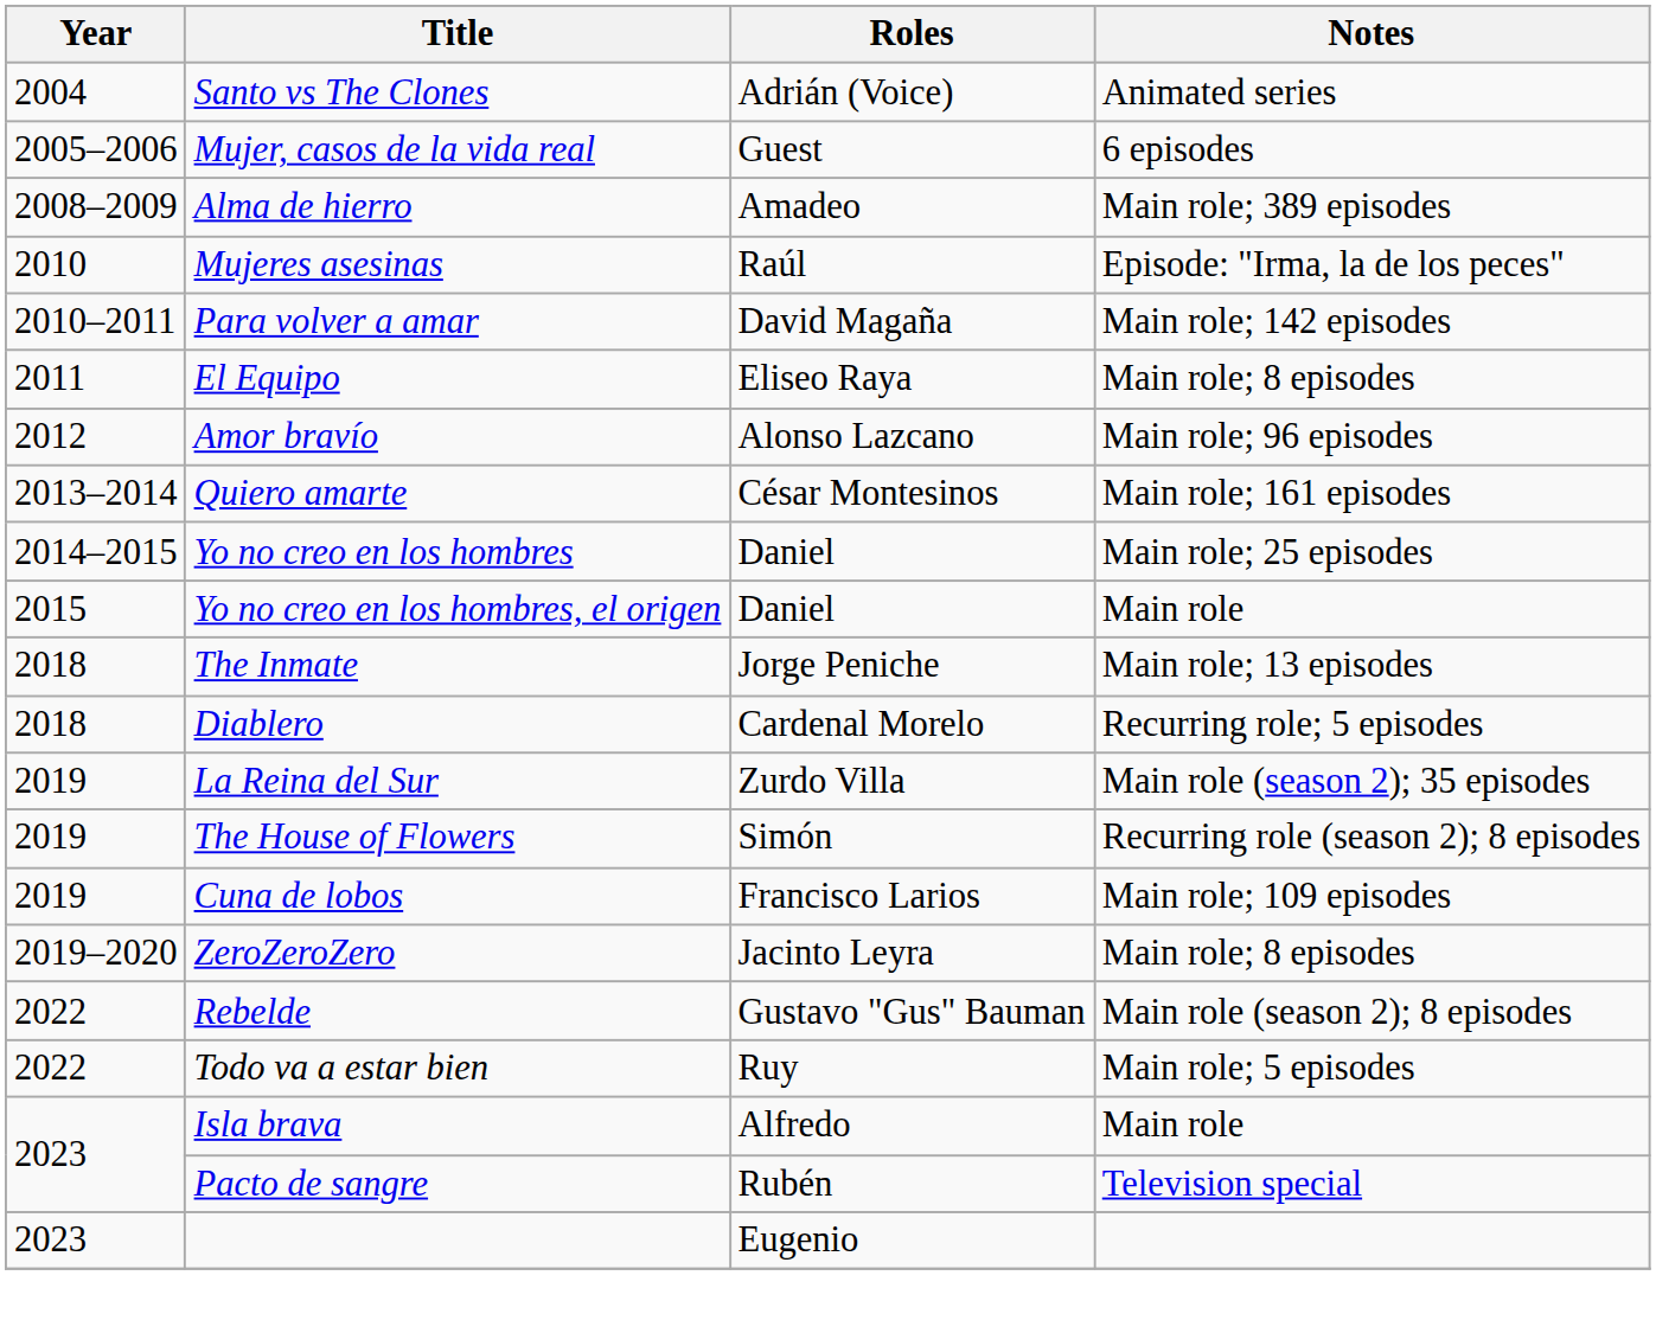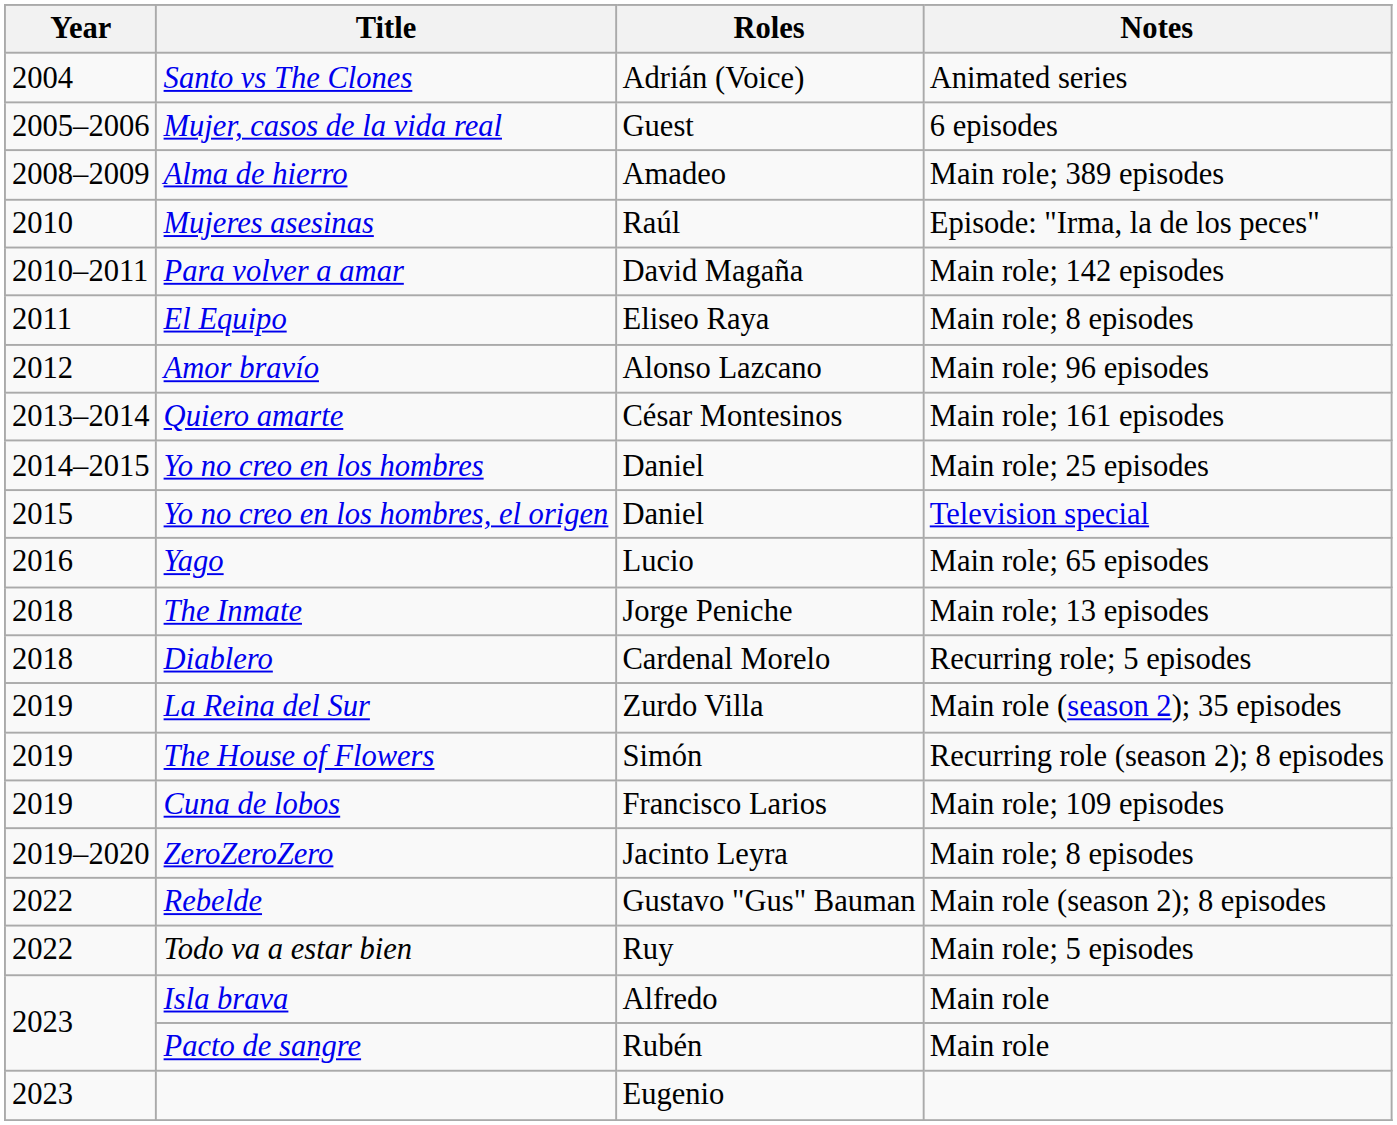Yo no creo en los hombres, el origen | Notes: Main role -> Television special
+ row: 2016 | Yago | Lucio | Main role; 65 episodes
Pacto de sangre | Notes: Television special -> Main role
